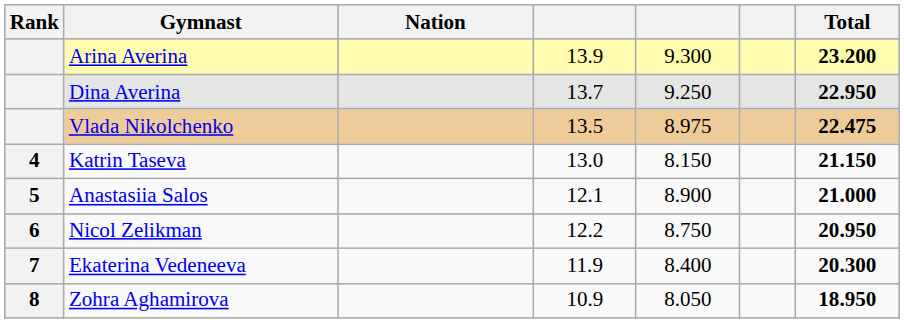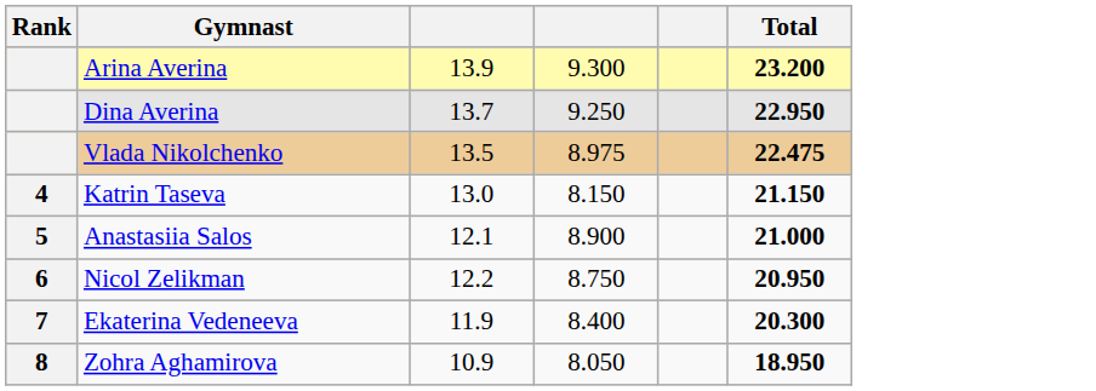- column: Nation
